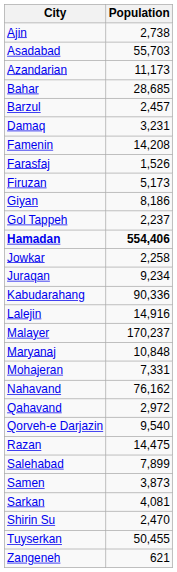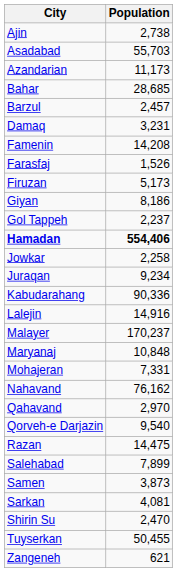Qahavand | Population: 2,972 -> 2,970
